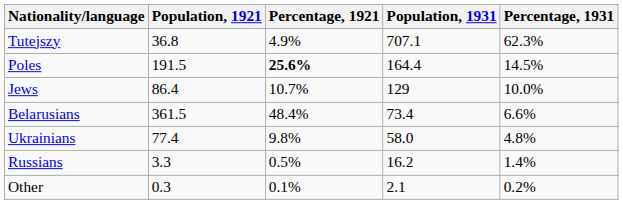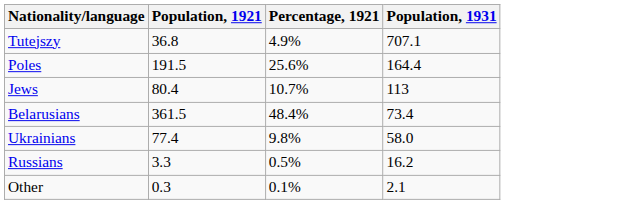- column: Percentage, 1931 | 62.3% | 14.5% | 10.0% | 6.6% | 4.8% | 1.4% | 0.2%
Poles | Percentage, 1921: bold -> normal
Jews | Population, 1921: 86.4 -> 80.4
Jews | Population, 1931: 129 -> 113
